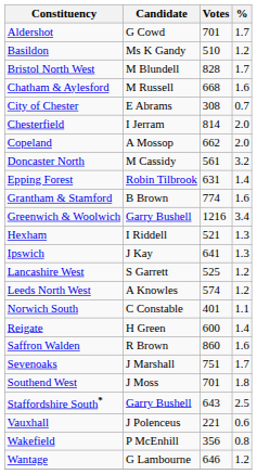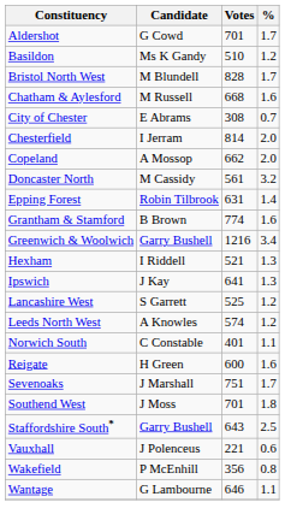Reigate | %: 1.4 -> 1.6
- row: Saffron Walden | R Brown | 860 | 1.6
Wantage | %: 1.2 -> 1.1
